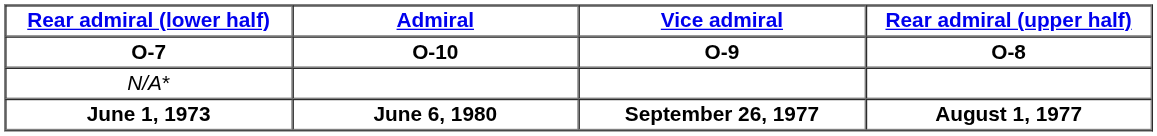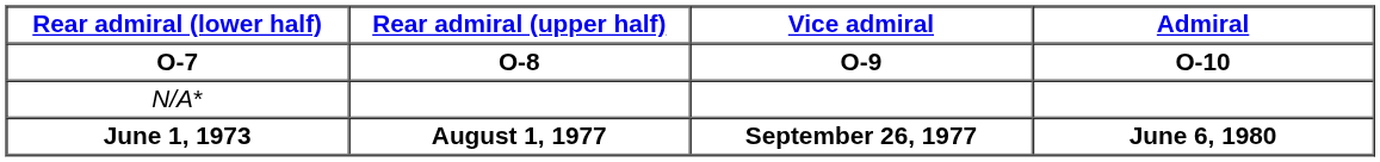columns swapped: Rear admiral (upper half) / O-8 <-> Admiral / O-10
